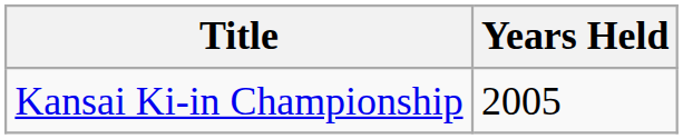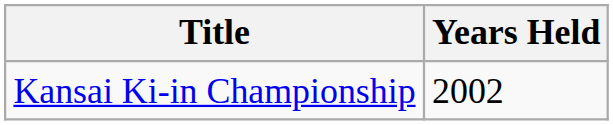Kansai Ki-in Championship | Years Held: 2005 -> 2002
